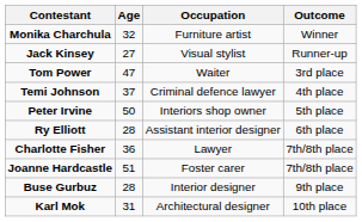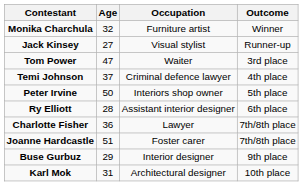Buse Gurbuz | Age: 28 -> 29
